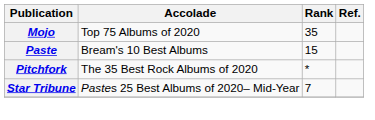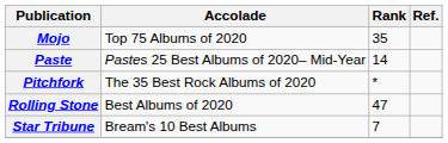Paste | Accolade: Bream's 10 Best Albums -> Pastes 25 Best Albums of 2020– Mid-Year
Paste | Rank: 15 -> 14
+ row: Rolling Stone | Best Albums of 2020 | 47
Star Tribune | Accolade: Pastes 25 Best Albums of 2020– Mid-Year -> Bream's 10 Best Albums
